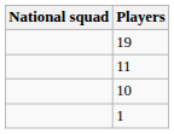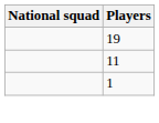- row: 10
